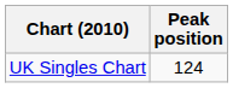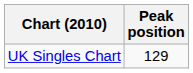UK Singles Chart | Peak position: 124 -> 129
